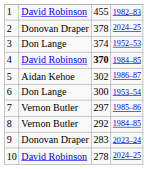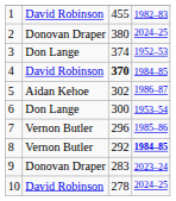2 | column 3: 378 -> 380
7 | column 3: 297 -> 296
8 | column 4: normal -> bold
